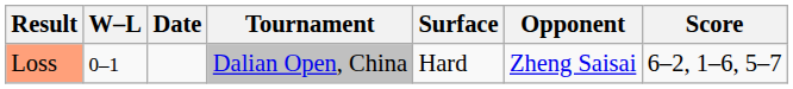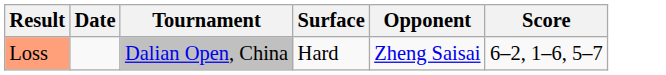- column: W–L | 0–1
